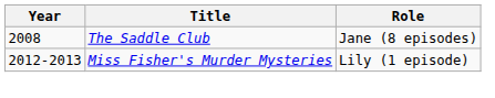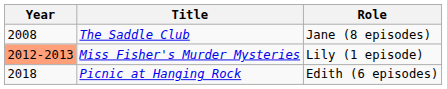Miss Fisher's Murder Mysteries | Year: no background -> lightsalmon background
+ row: 2018 | Picnic at Hanging Rock | Edith (6 episodes)
